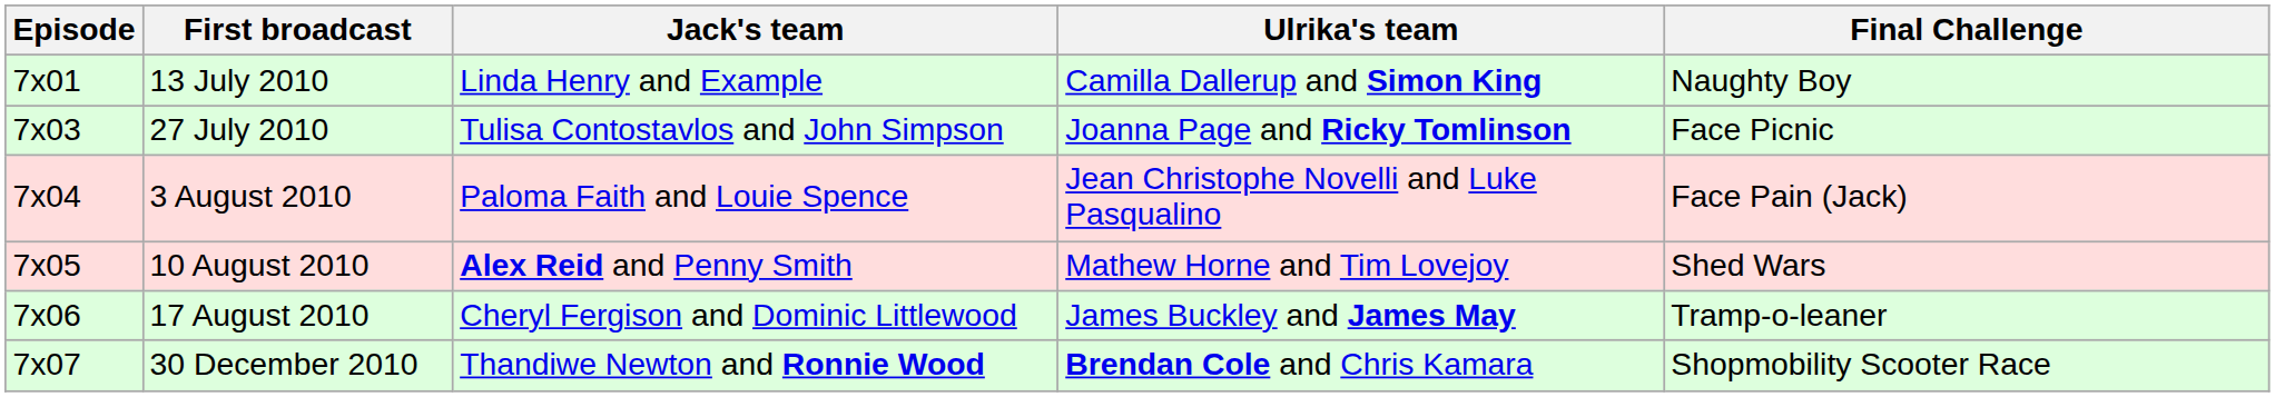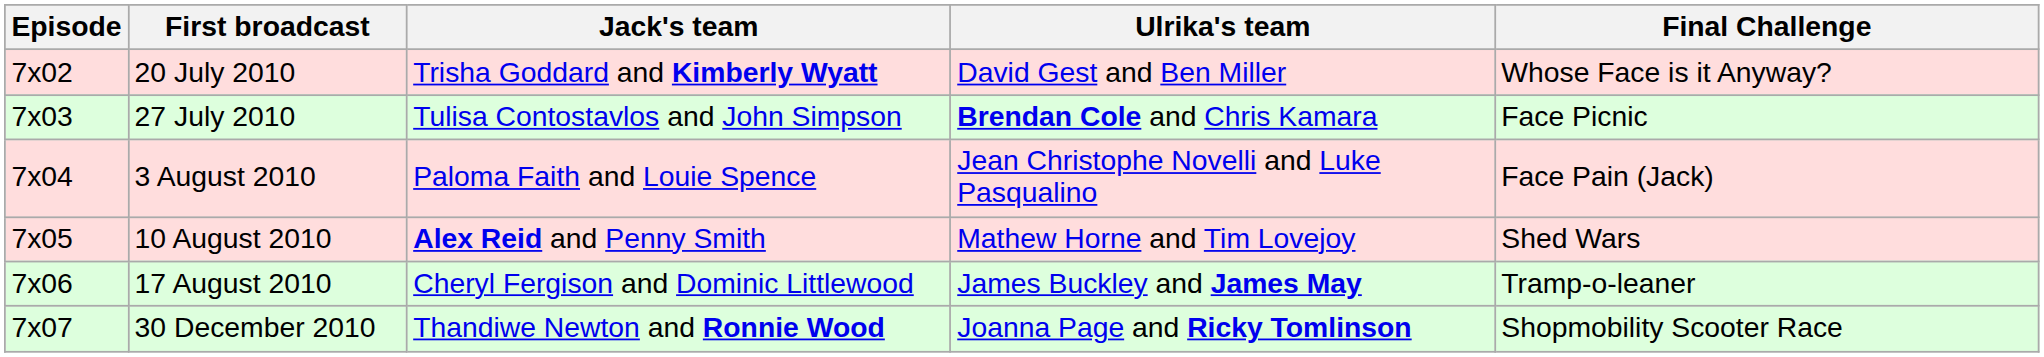- row: 7x01 | 13 July 2010 | Linda Henry and Example | Camilla Dallerup and Simon King | Naughty Boy
+ row: 7x02 | 20 July 2010 | Trisha Goddard and Kimberly Wyatt | David Gest and Ben Miller | Whose Face is it Anyway?
27 July 2010 | Ulrika's team: Joanna Page and Ricky Tomlinson -> Brendan Cole and Chris Kamara
30 December 2010 | Ulrika's team: Brendan Cole and Chris Kamara -> Joanna Page and Ricky Tomlinson
